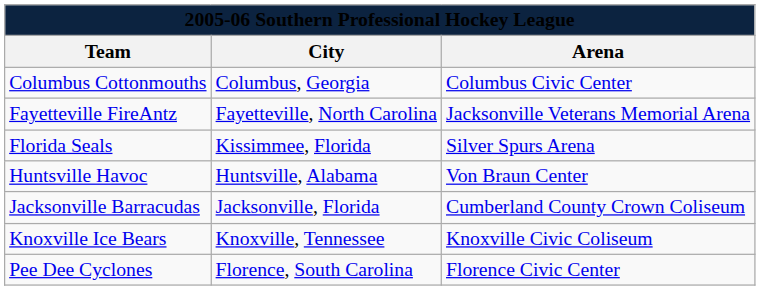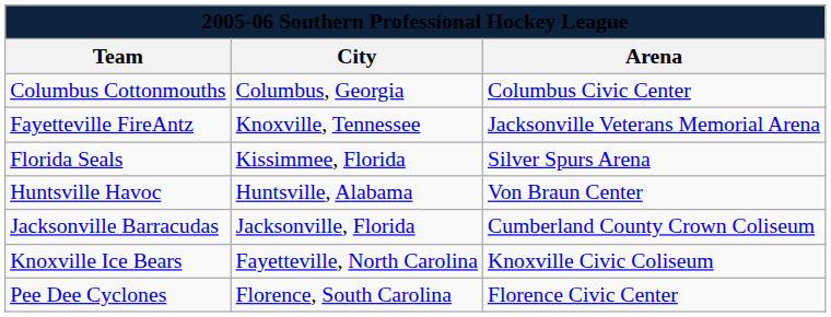Fayetteville FireAntz | City: Fayetteville, North Carolina -> Knoxville, Tennessee
Knoxville Ice Bears | City: Knoxville, Tennessee -> Fayetteville, North Carolina
